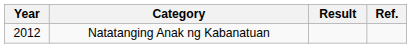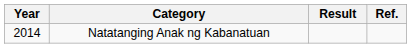Natatanging Anak ng Kabanatuan | Year: 2012 -> 2014
